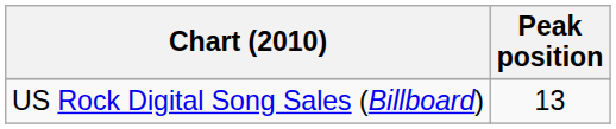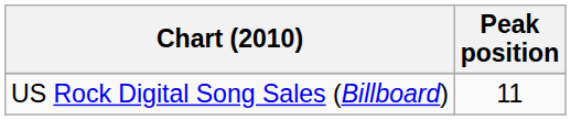US Rock Digital Song Sales (Billboard) | Peak position: 13 -> 11
